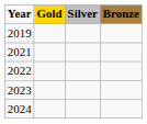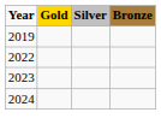- row: 2021
